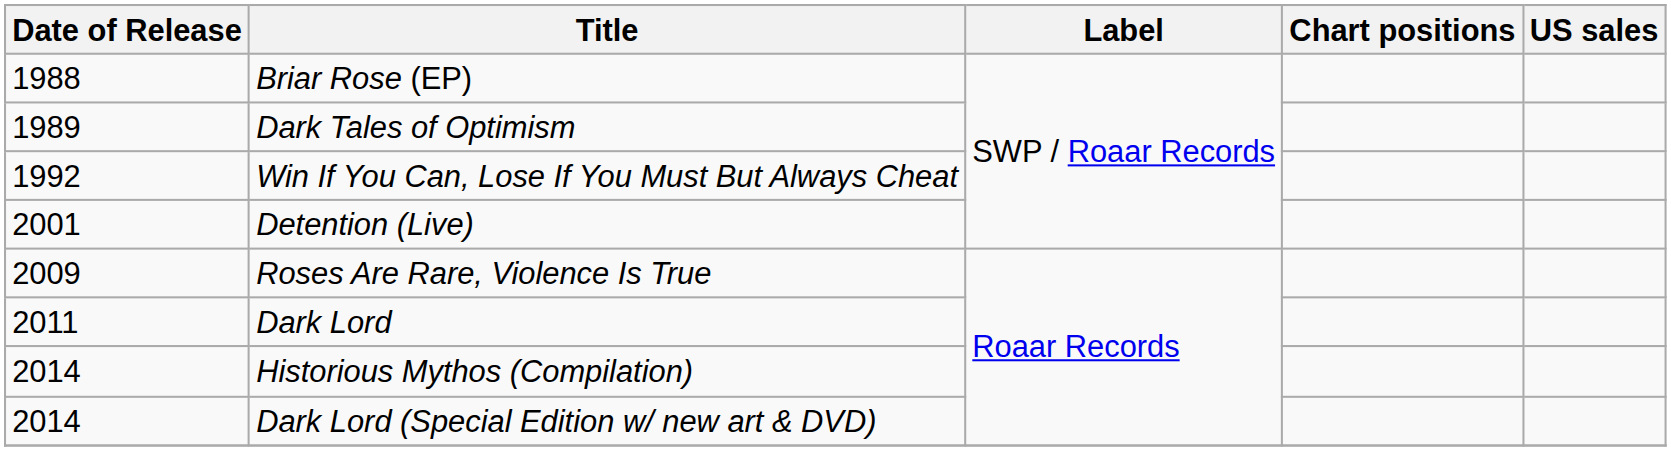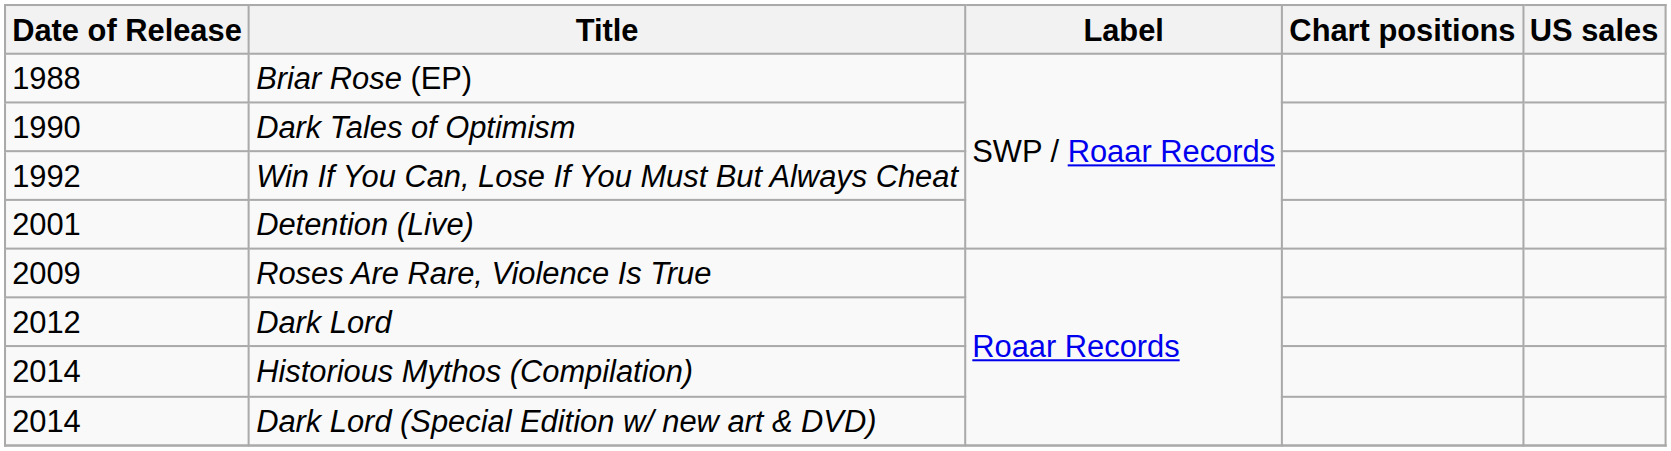Dark Tales of Optimism | Date of Release: 1989 -> 1990
Dark Lord | Date of Release: 2011 -> 2012
